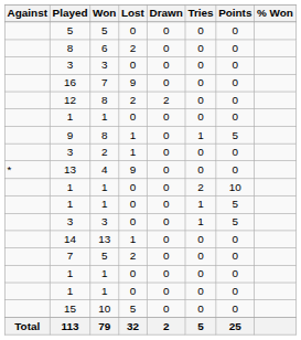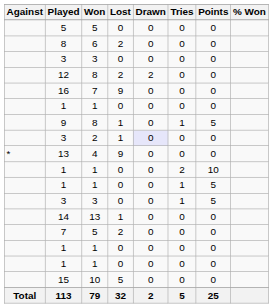rows swapped: 16 <-> 12
3 / 2 | Drawn: no background -> lavender background
